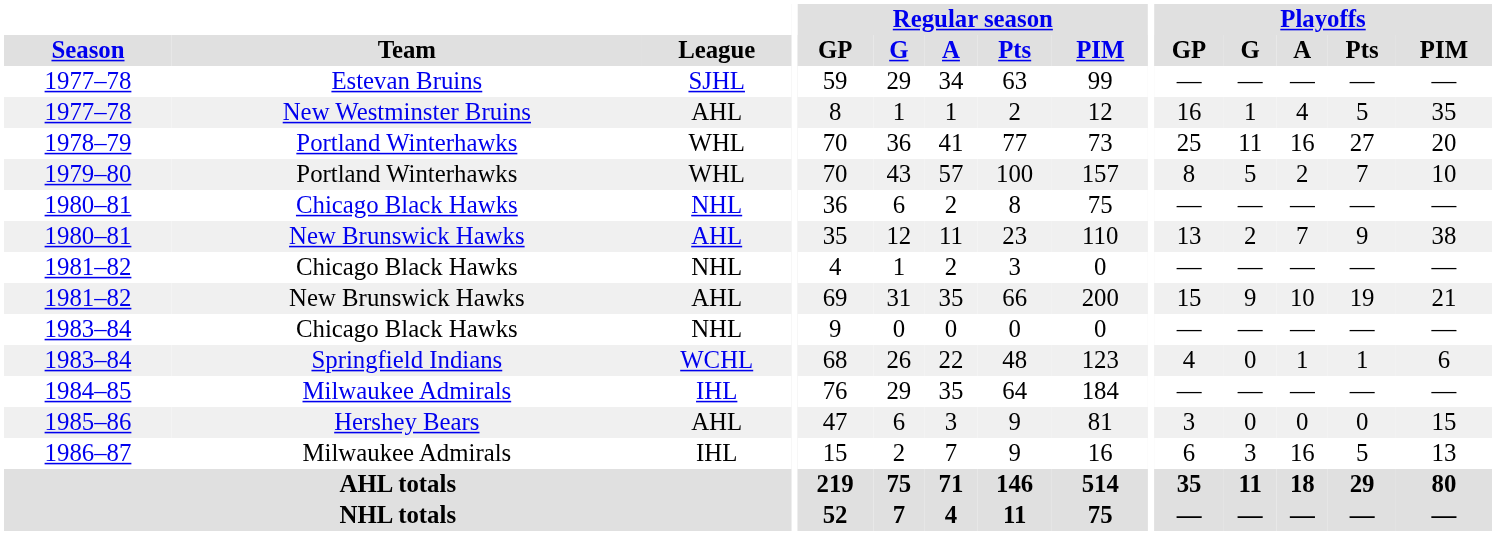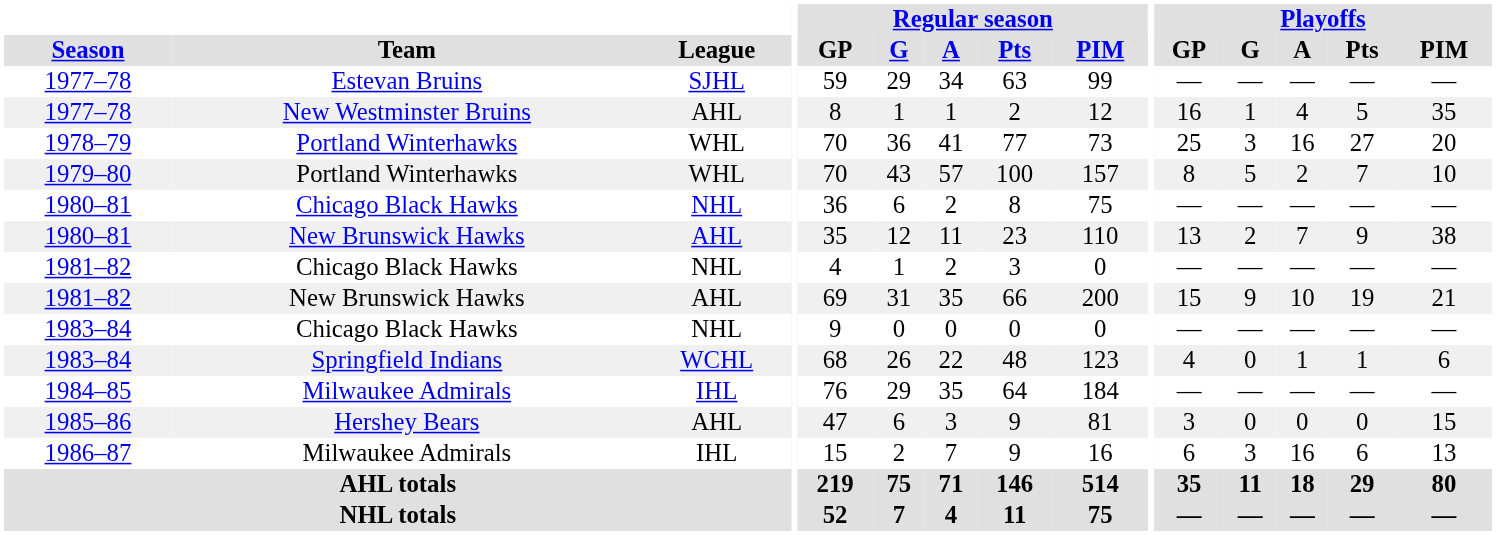1978–79 | Playoffs / G: 11 -> 3
1986–87 | Playoffs / Pts: 5 -> 6
